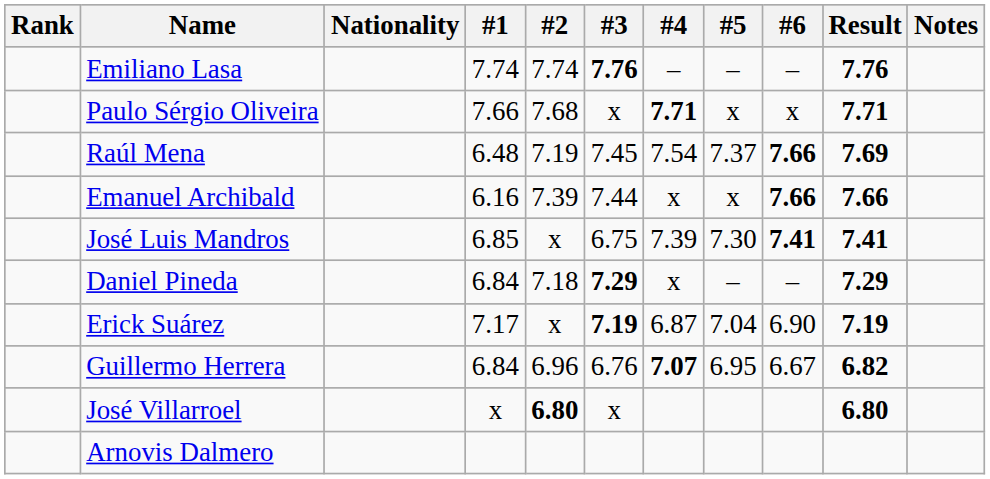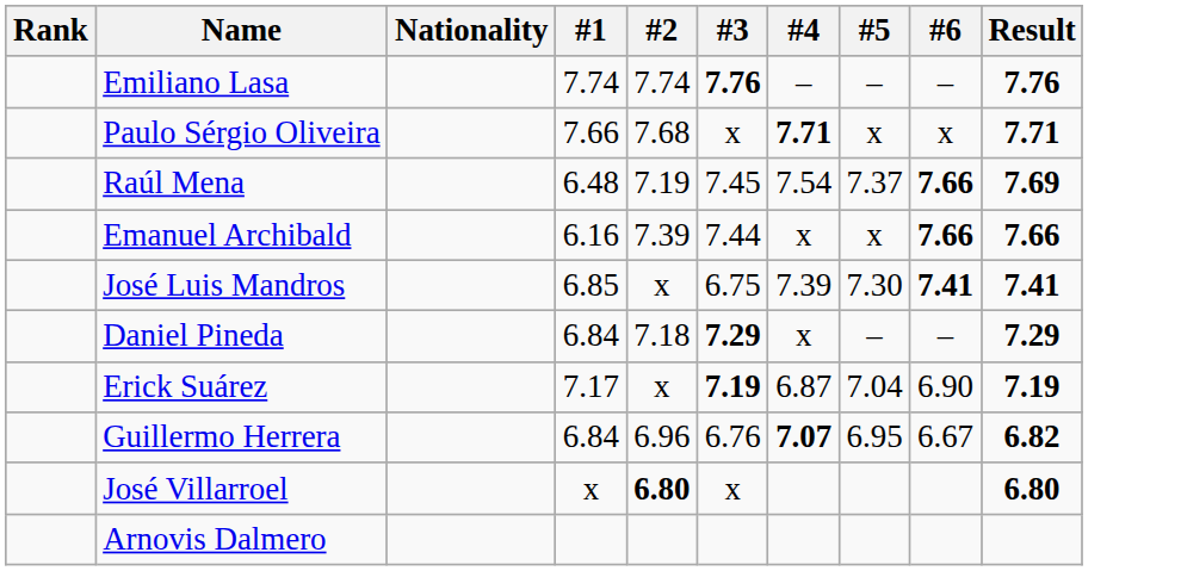- column: Notes
